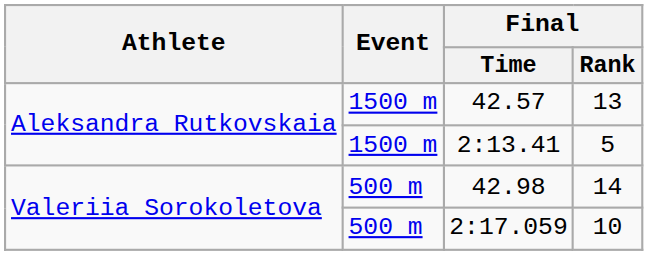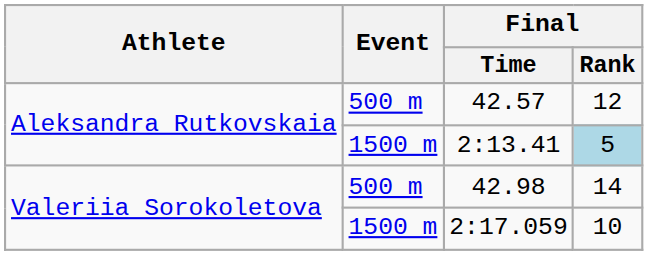42.57 | Event: 1500 m -> 500 m
42.57 | Final / Rank: 13 -> 12
2:13.41 | Final / Rank: no background -> lightblue background
2:17.059 | Event: 500 m -> 1500 m
